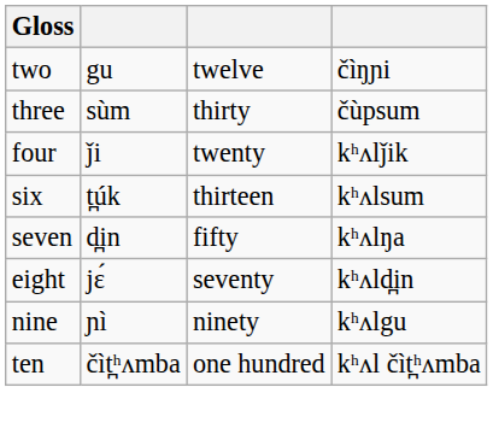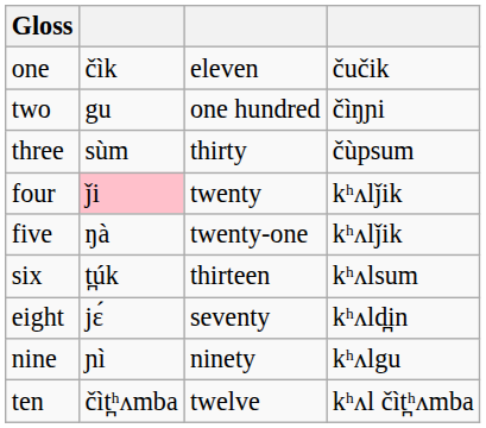+ row: one | čìk | eleven | čučik
two | column 3: twelve -> one hundred
four | column 2: no background -> pink background
+ row: five | ŋà | twenty-one | kʰʌlǰik
- row: seven | d̪in | fifty | kʰʌlŋa
ten | column 3: one hundred -> twelve
